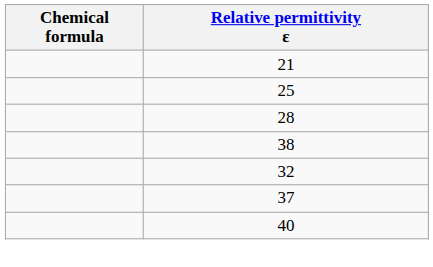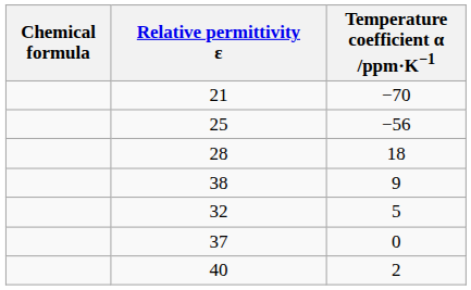+ column: Temperature coefficient α /ppm·K−1 | −70 | −56 | 18 | 9 | 5 | 0 | 2
